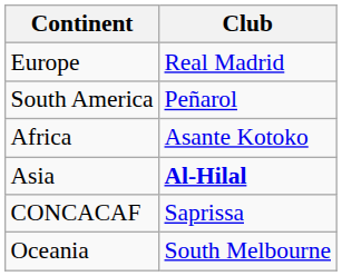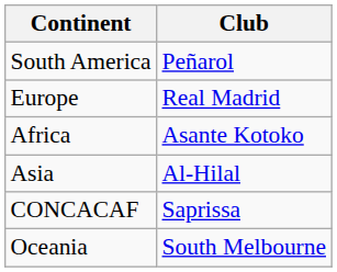rows swapped: Europe <-> South America
Asia | Club: bold -> normal
